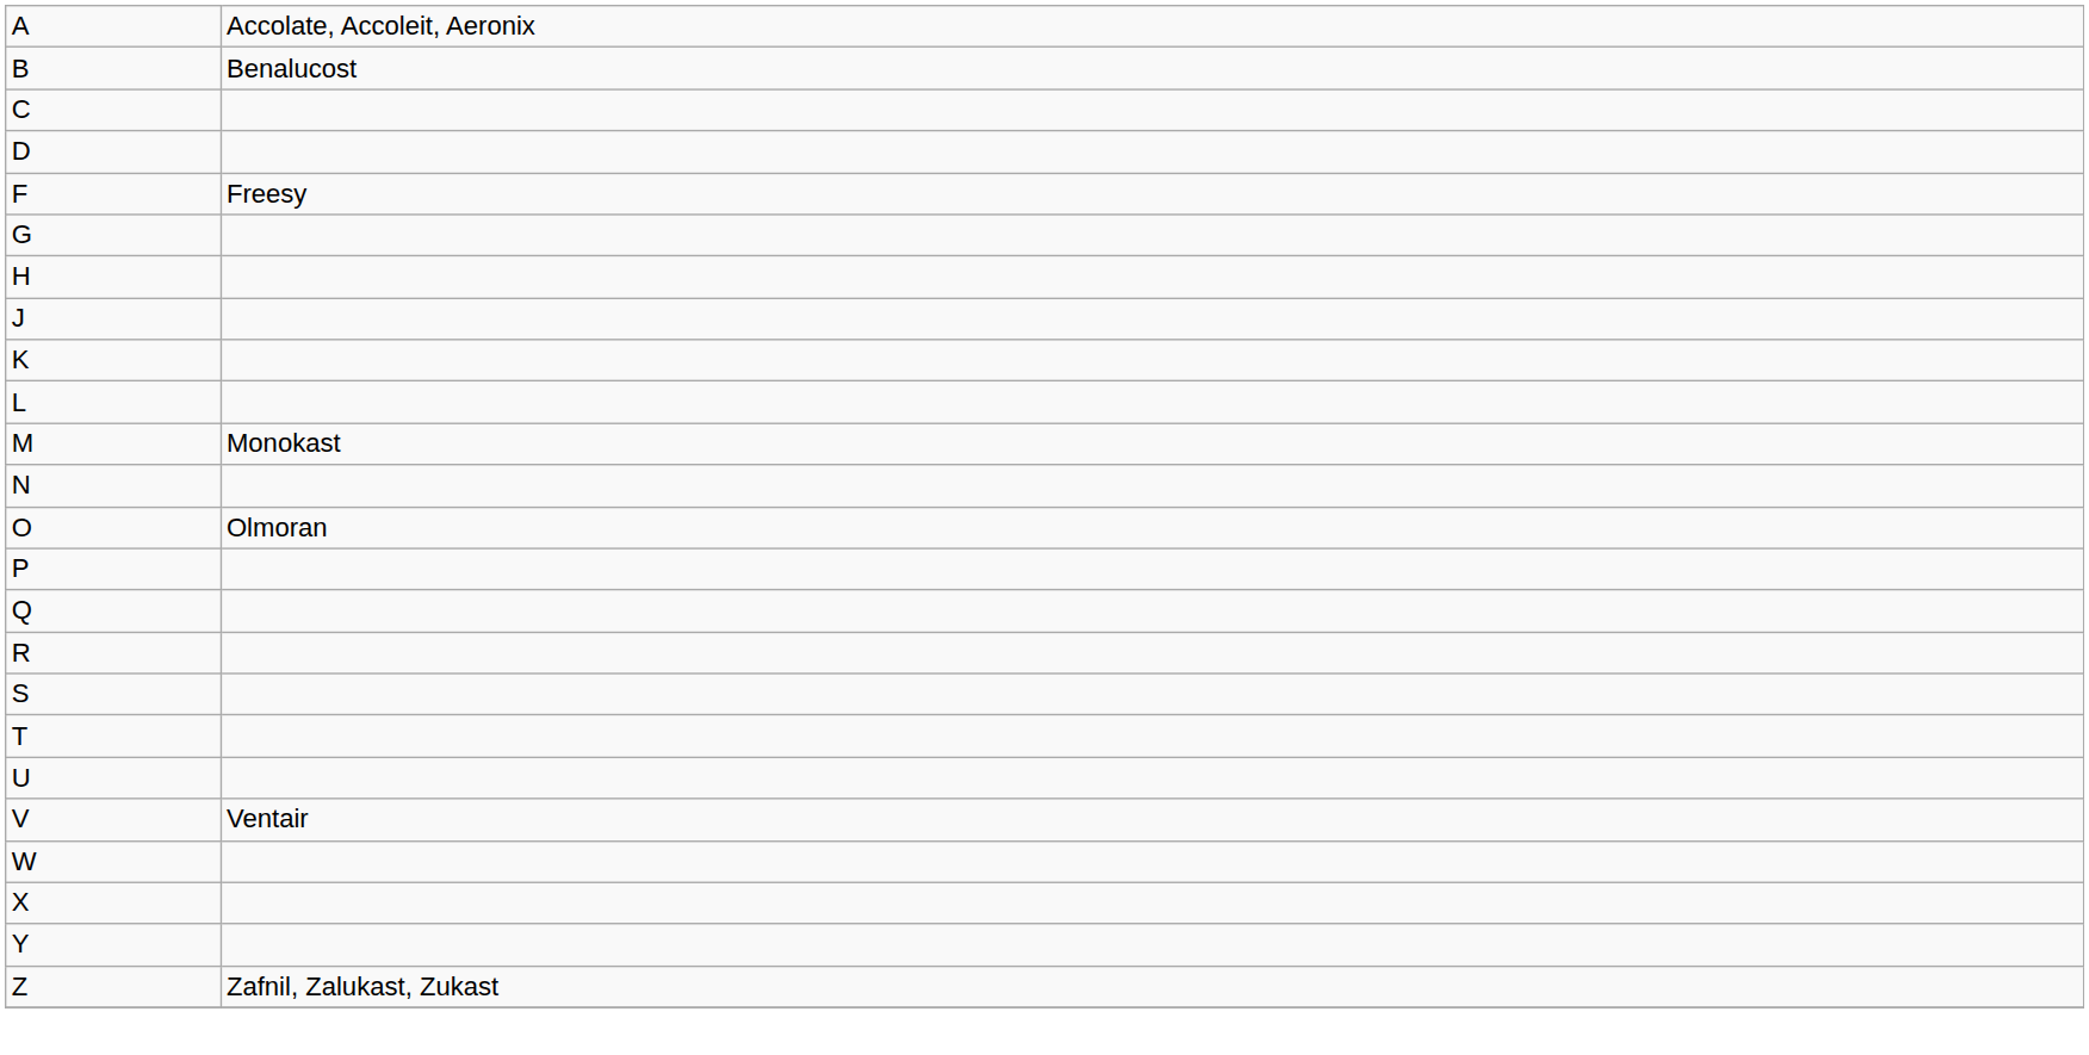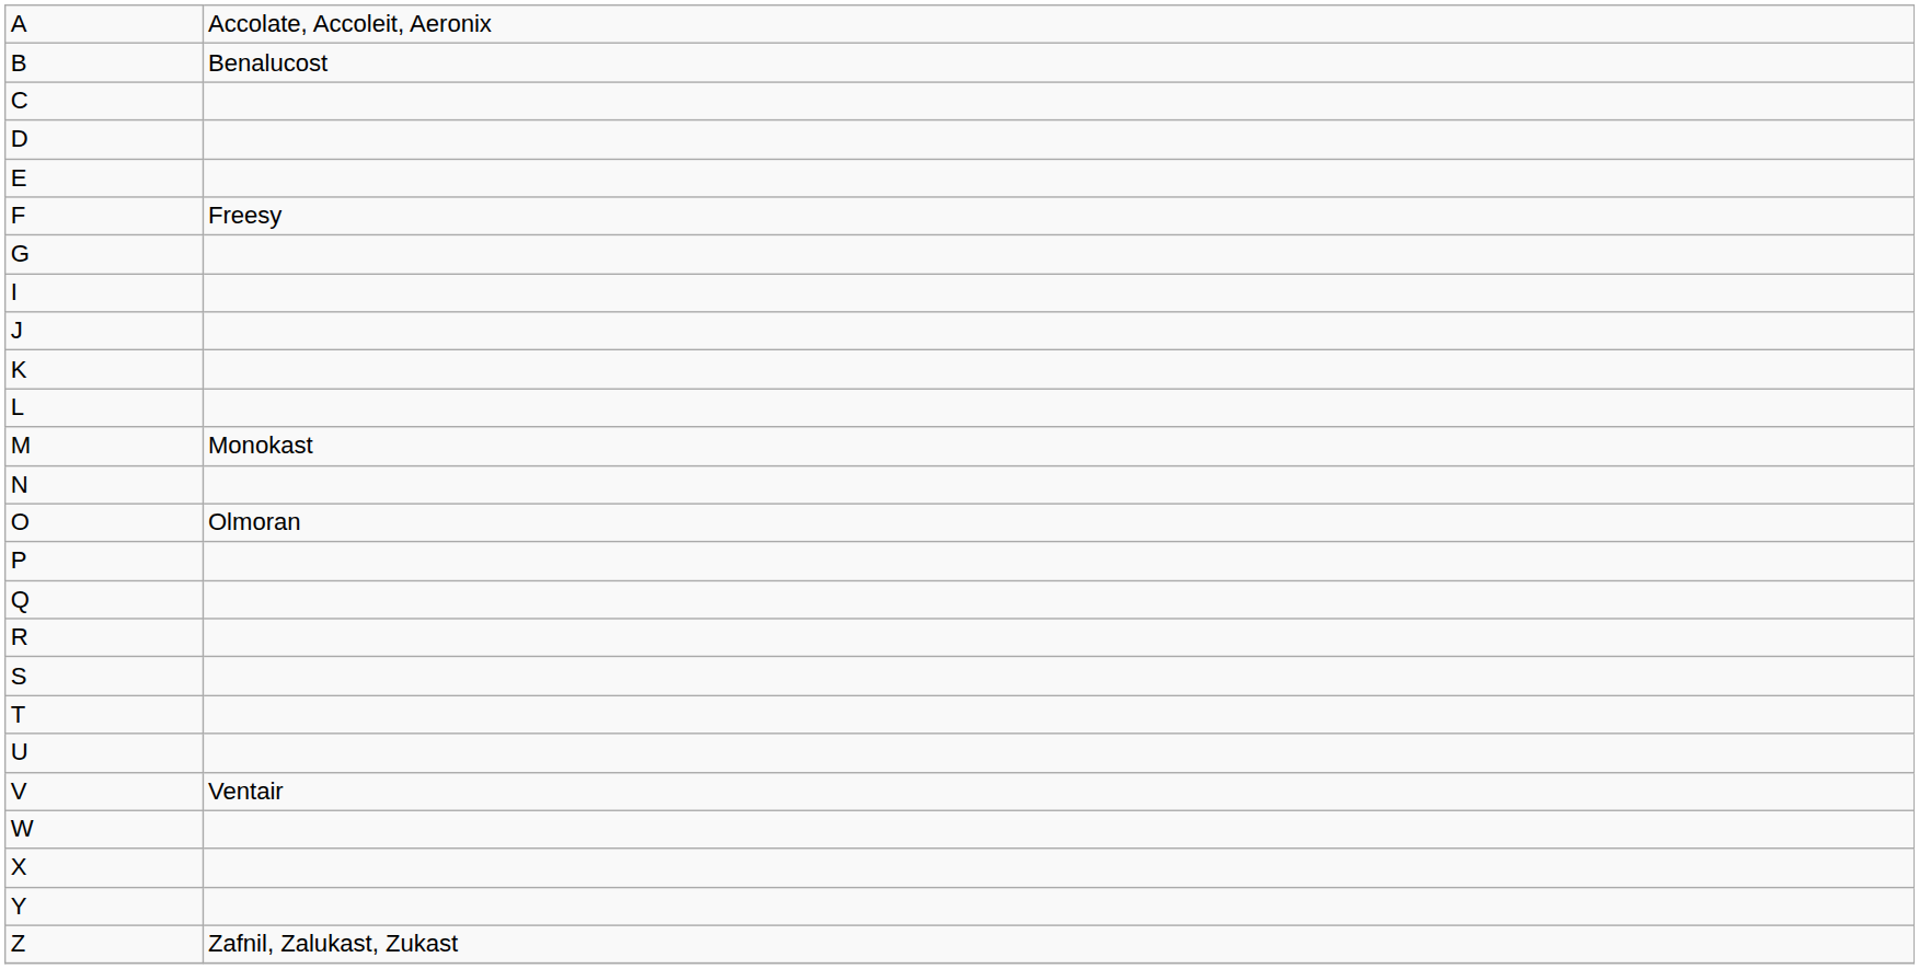+ row: E
- row: H
+ row: I
